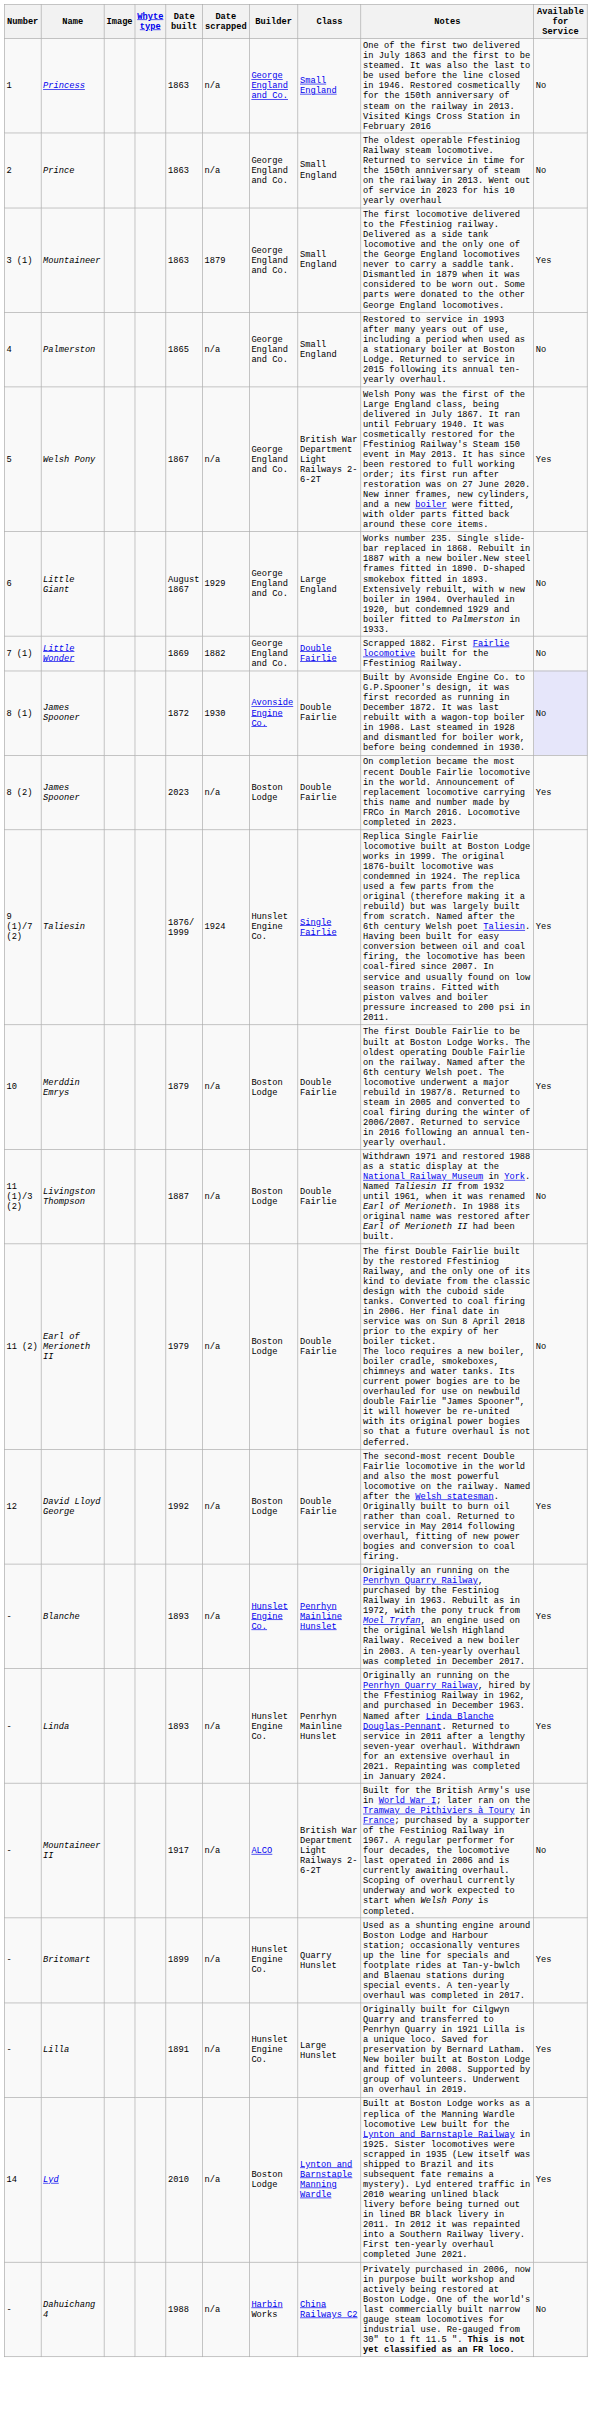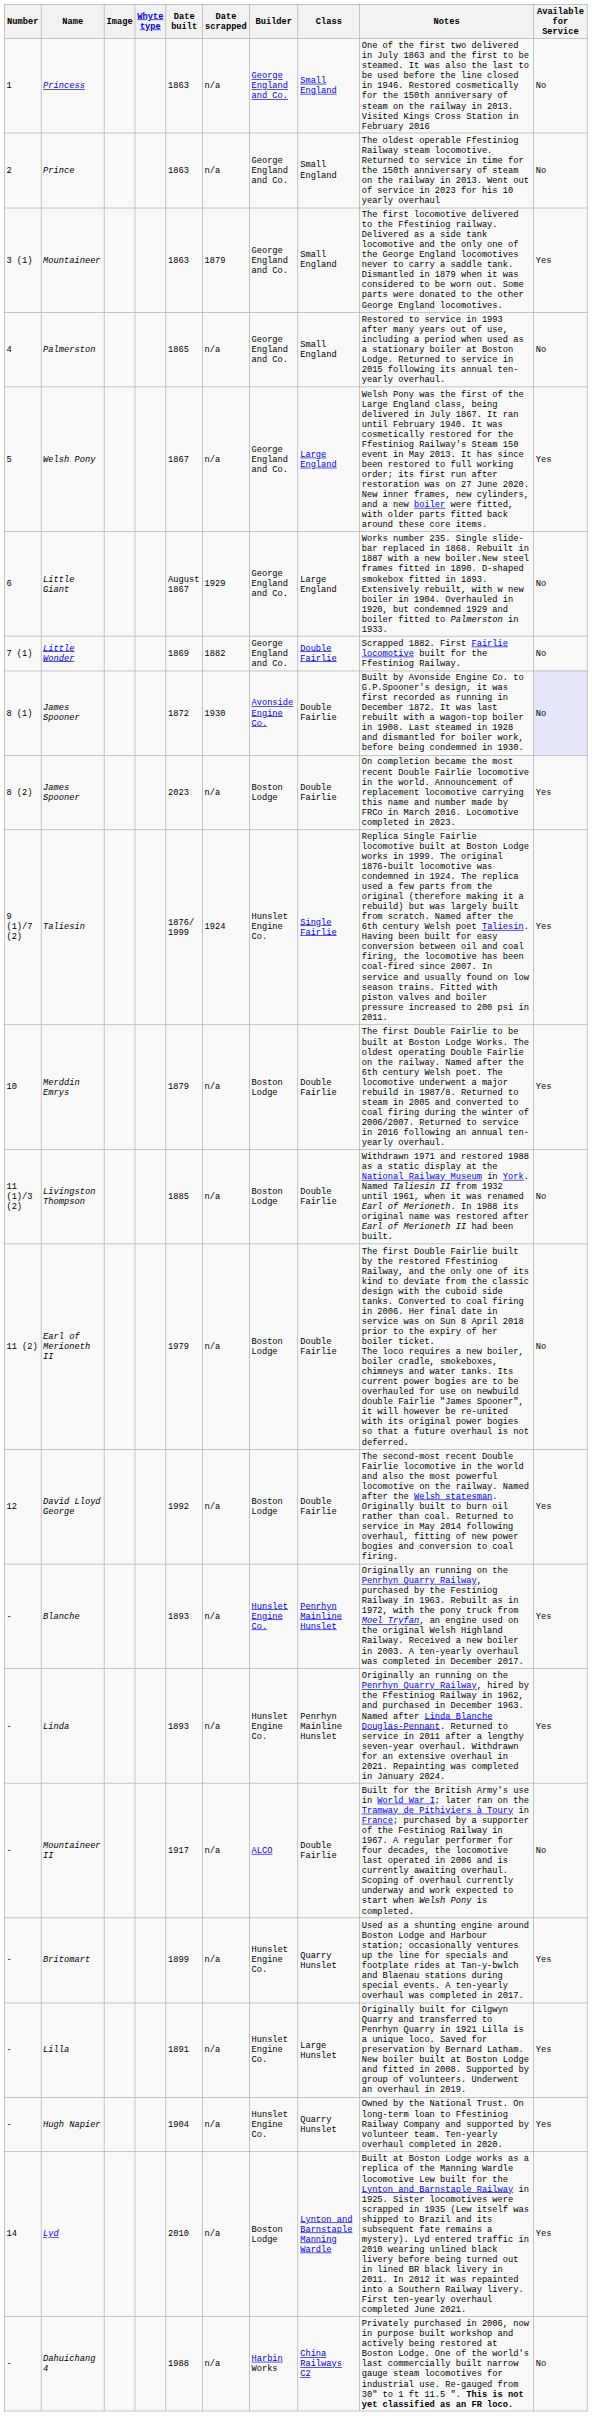Welsh Pony | Class: British War Department Light Railways 2-6-2T -> Large England
Livingston Thompson | Date built: 1887 -> 1885
Mountaineer II | Class: British War Department Light Railways 2-6-2T -> Double Fairlie
+ row: - | Hugh Napier | 1904 | n/a | Hunslet Engine Co. | Quarry Hunslet | Owned by the National Trust. On long-term loan to Ffestiniog Railway Company and supported by volunteer team. Ten-yearly overhaul completed in 2020. | Yes
